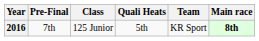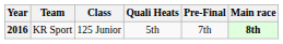columns swapped: Team <-> Pre-Final
